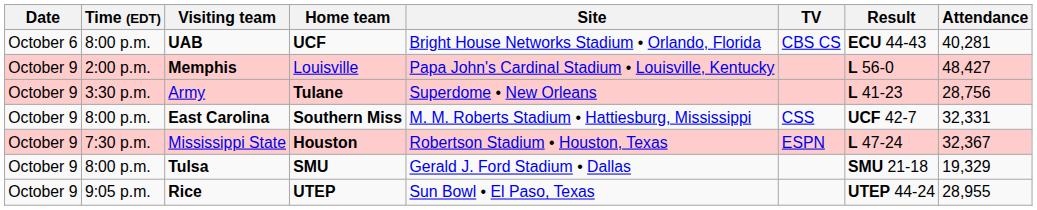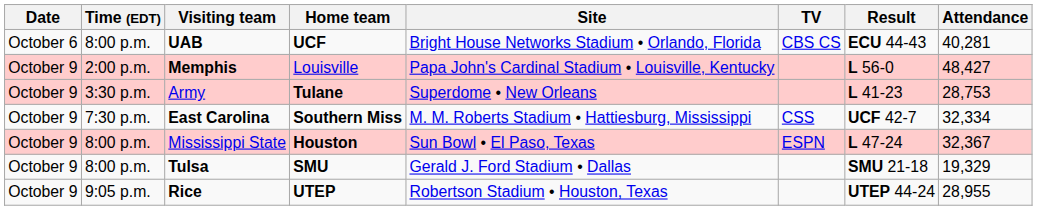Army | Attendance: 28,756 -> 28,753
East Carolina | Time (EDT): 8:00 p.m. -> 7:30 p.m.
East Carolina | Attendance: 32,331 -> 32,334
Mississippi State | Time (EDT): 7:30 p.m. -> 8:00 p.m.
Mississippi State | Site: Robertson Stadium • Houston, Texas -> Sun Bowl • El Paso, Texas
Rice | Site: Sun Bowl • El Paso, Texas -> Robertson Stadium • Houston, Texas
